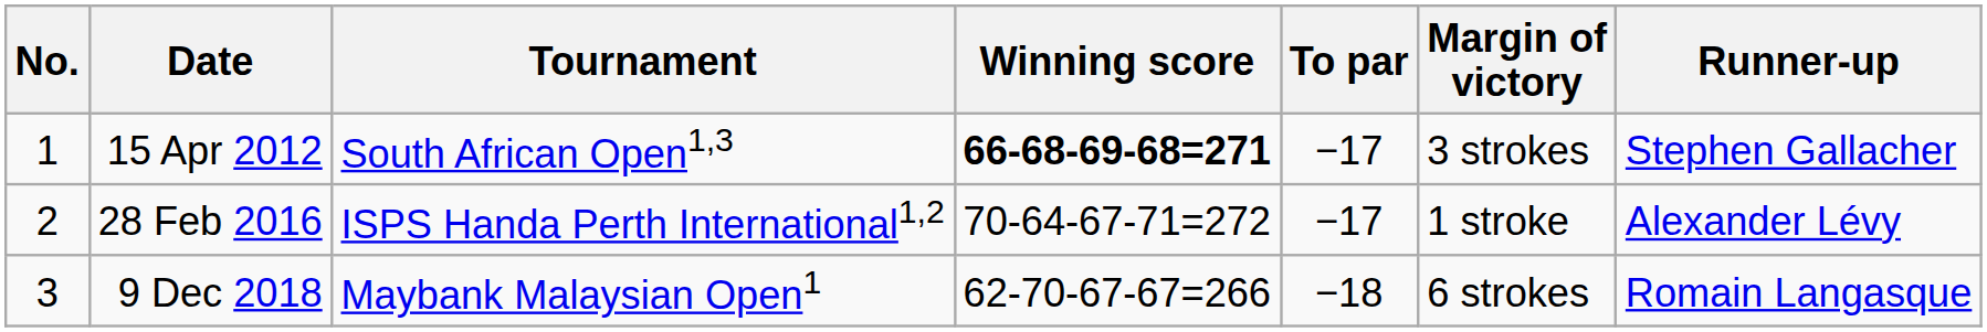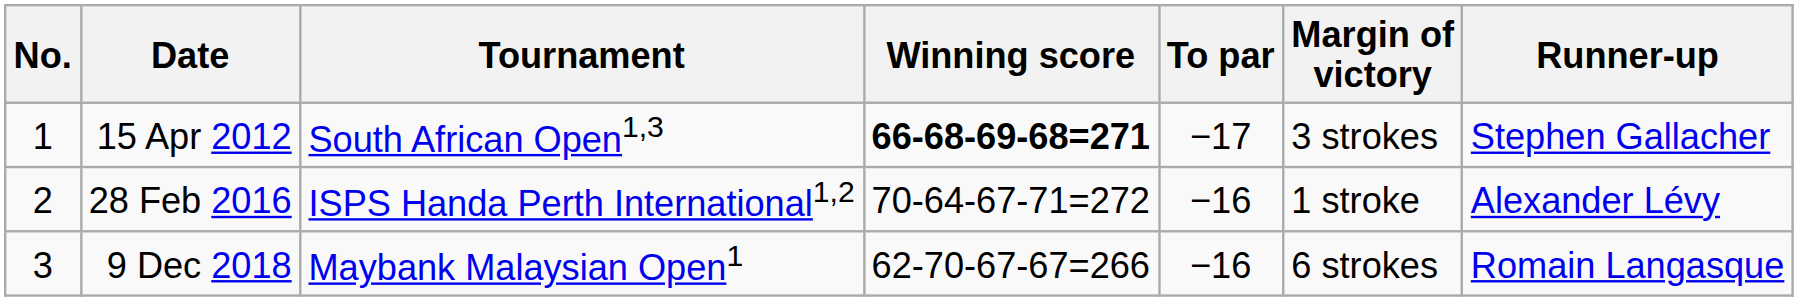28 Feb 2016 | To par: −17 -> −16
9 Dec 2018 | To par: −18 -> −16
